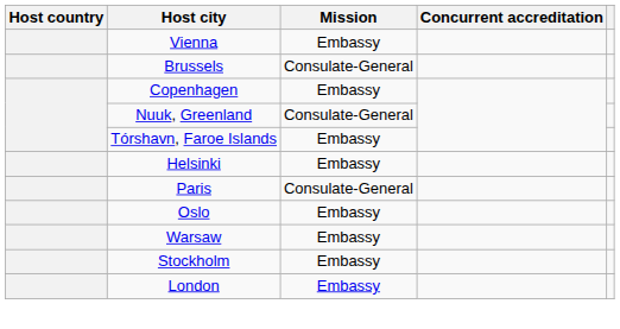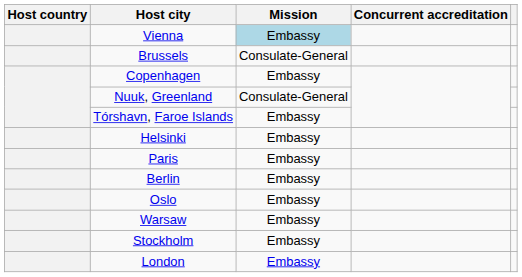Vienna | Mission: no background -> lightblue background
Paris | Mission: Consulate-General -> Embassy
+ row: Berlin | Embassy
